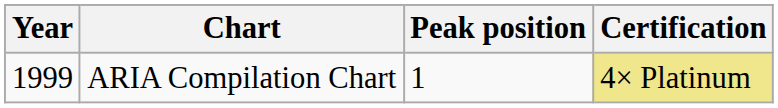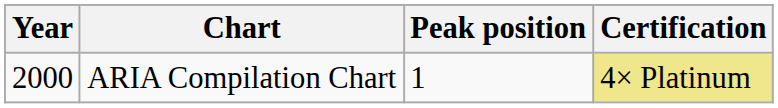ARIA Compilation Chart | Year: 1999 -> 2000
